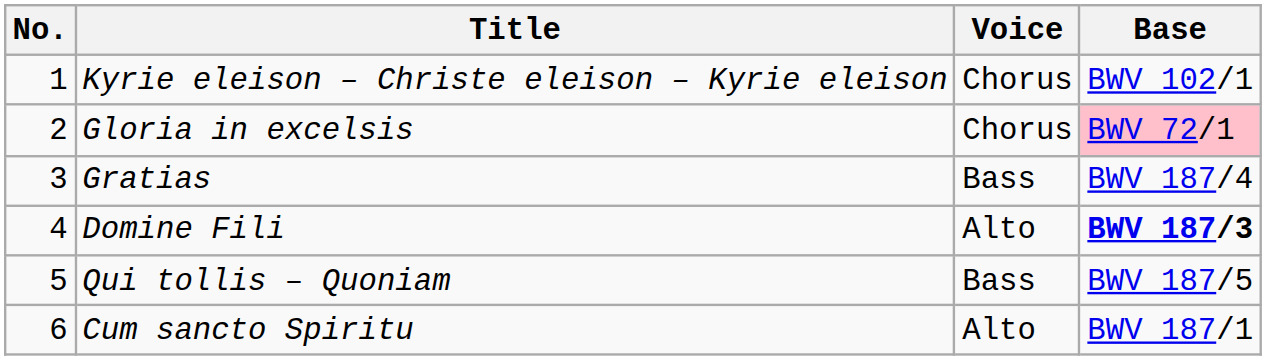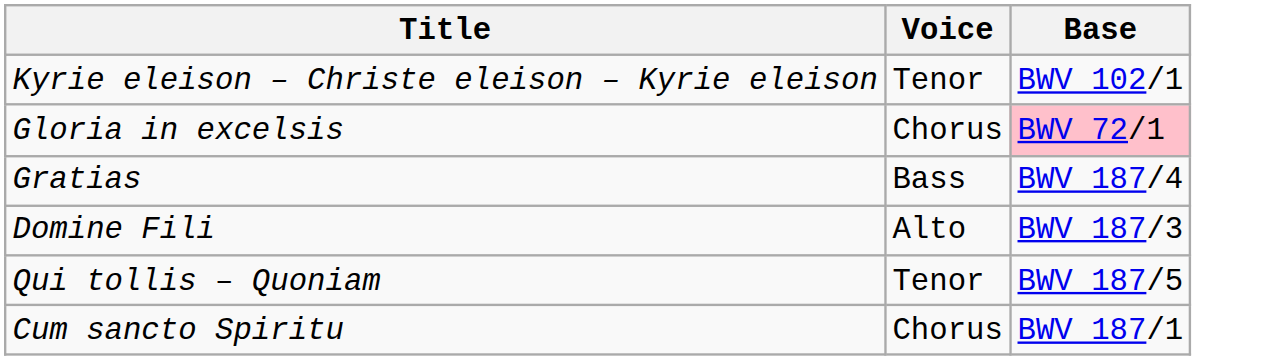- column: No. | 1 | 2 | 3 | 4 | 5 | 6
Kyrie eleison – Christe eleison – Kyrie eleison | Voice: Chorus -> Tenor
Domine Fili | Base: bold -> normal
Qui tollis – Quoniam | Voice: Bass -> Tenor
Cum sancto Spiritu | Voice: Alto -> Chorus
